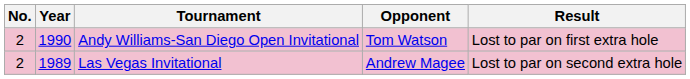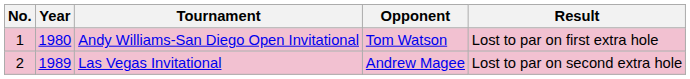Andy Williams-San Diego Open Invitational | No.: 2 -> 1
Andy Williams-San Diego Open Invitational | Year: 1990 -> 1980
